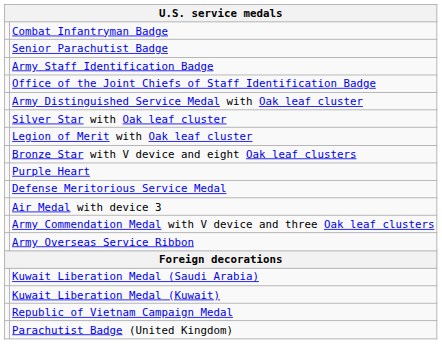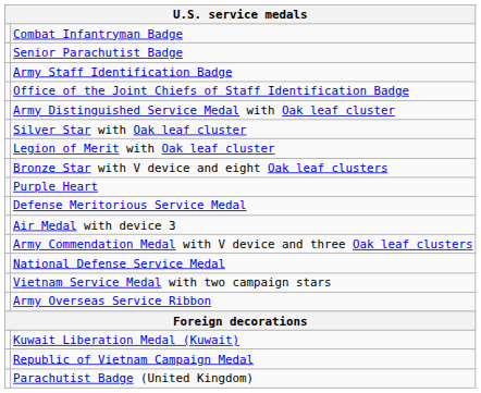+ row: National Defense Service Medal
+ row: Vietnam Service Medal with two campaign stars
- row: Kuwait Liberation Medal (Saudi Arabia)
